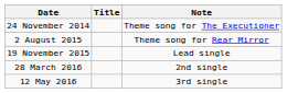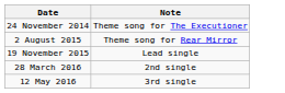- column: Title
